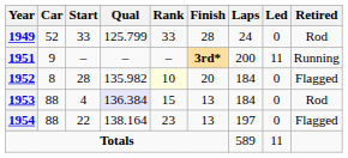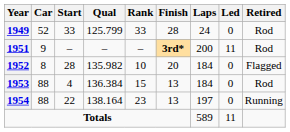1951 | Retired: Running -> Rod
1952 | Rank: lightyellow background -> no background
1953 | Qual: lavender background -> no background
1954 | Retired: Flagged -> Running
